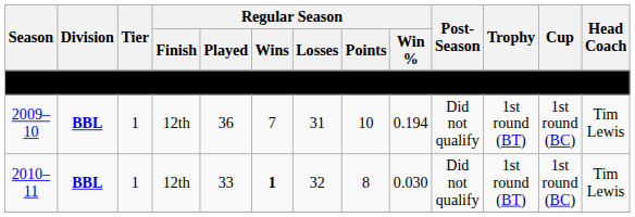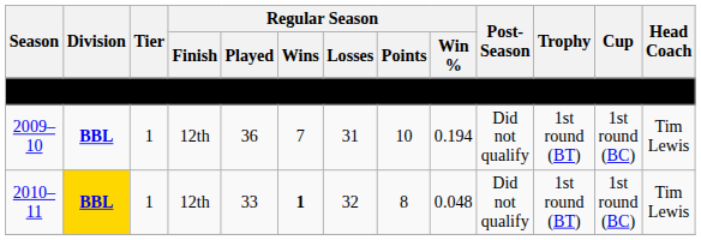2010–11 | Division: no background -> gold background
2010–11 | Regular Season / Win %: 0.030 -> 0.048
